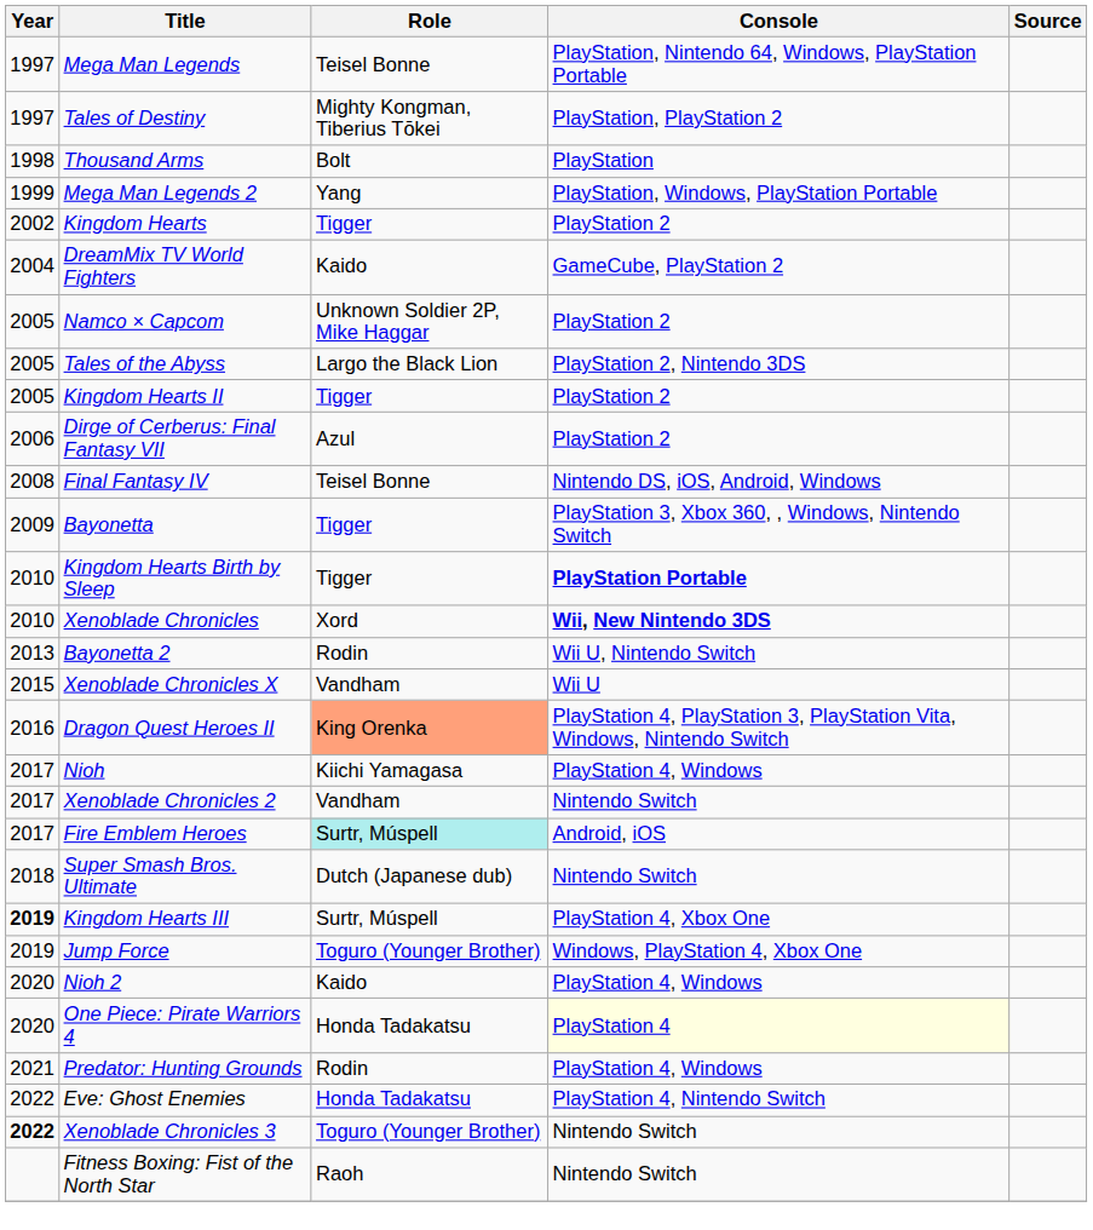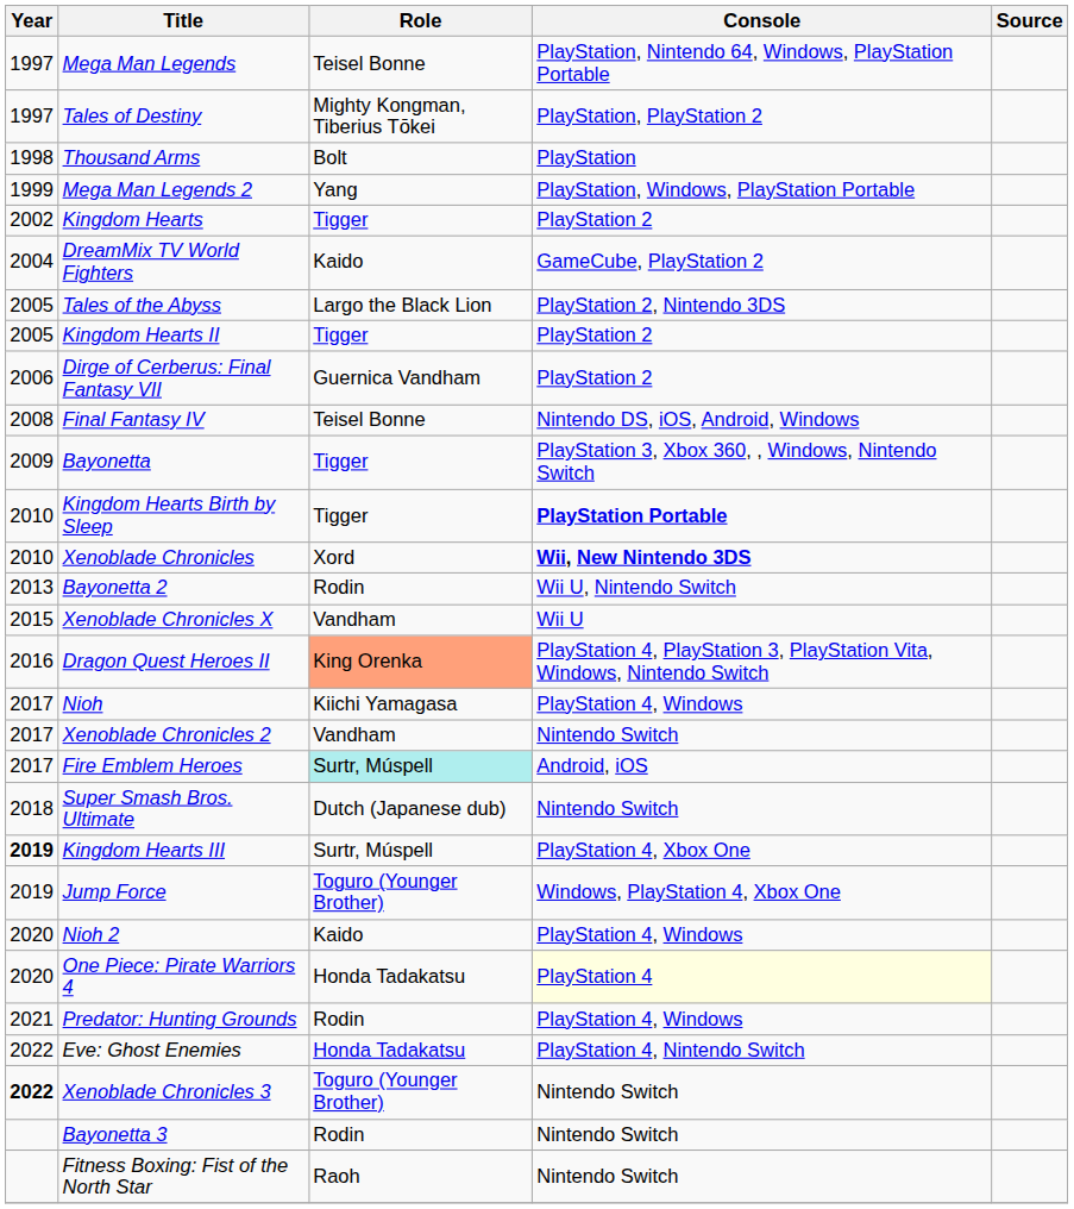- row: 2005 | Namco × Capcom | Unknown Soldier 2P, Mike Haggar | PlayStation 2
Dirge of Cerberus: Final Fantasy VII | Role: Azul -> Guernica Vandham
+ row: Bayonetta 3 | Rodin | Nintendo Switch
